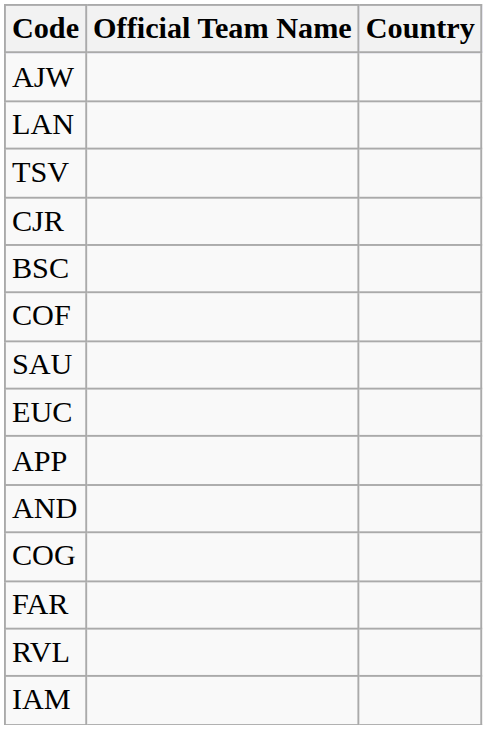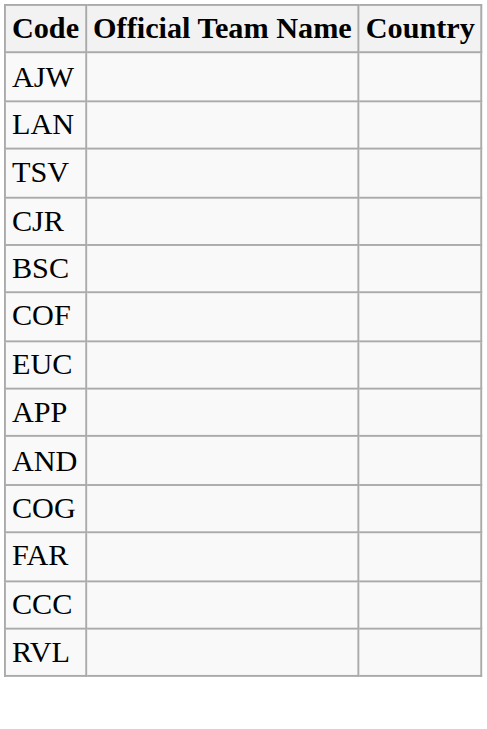- row: SAU
+ row: CCC
- row: IAM
